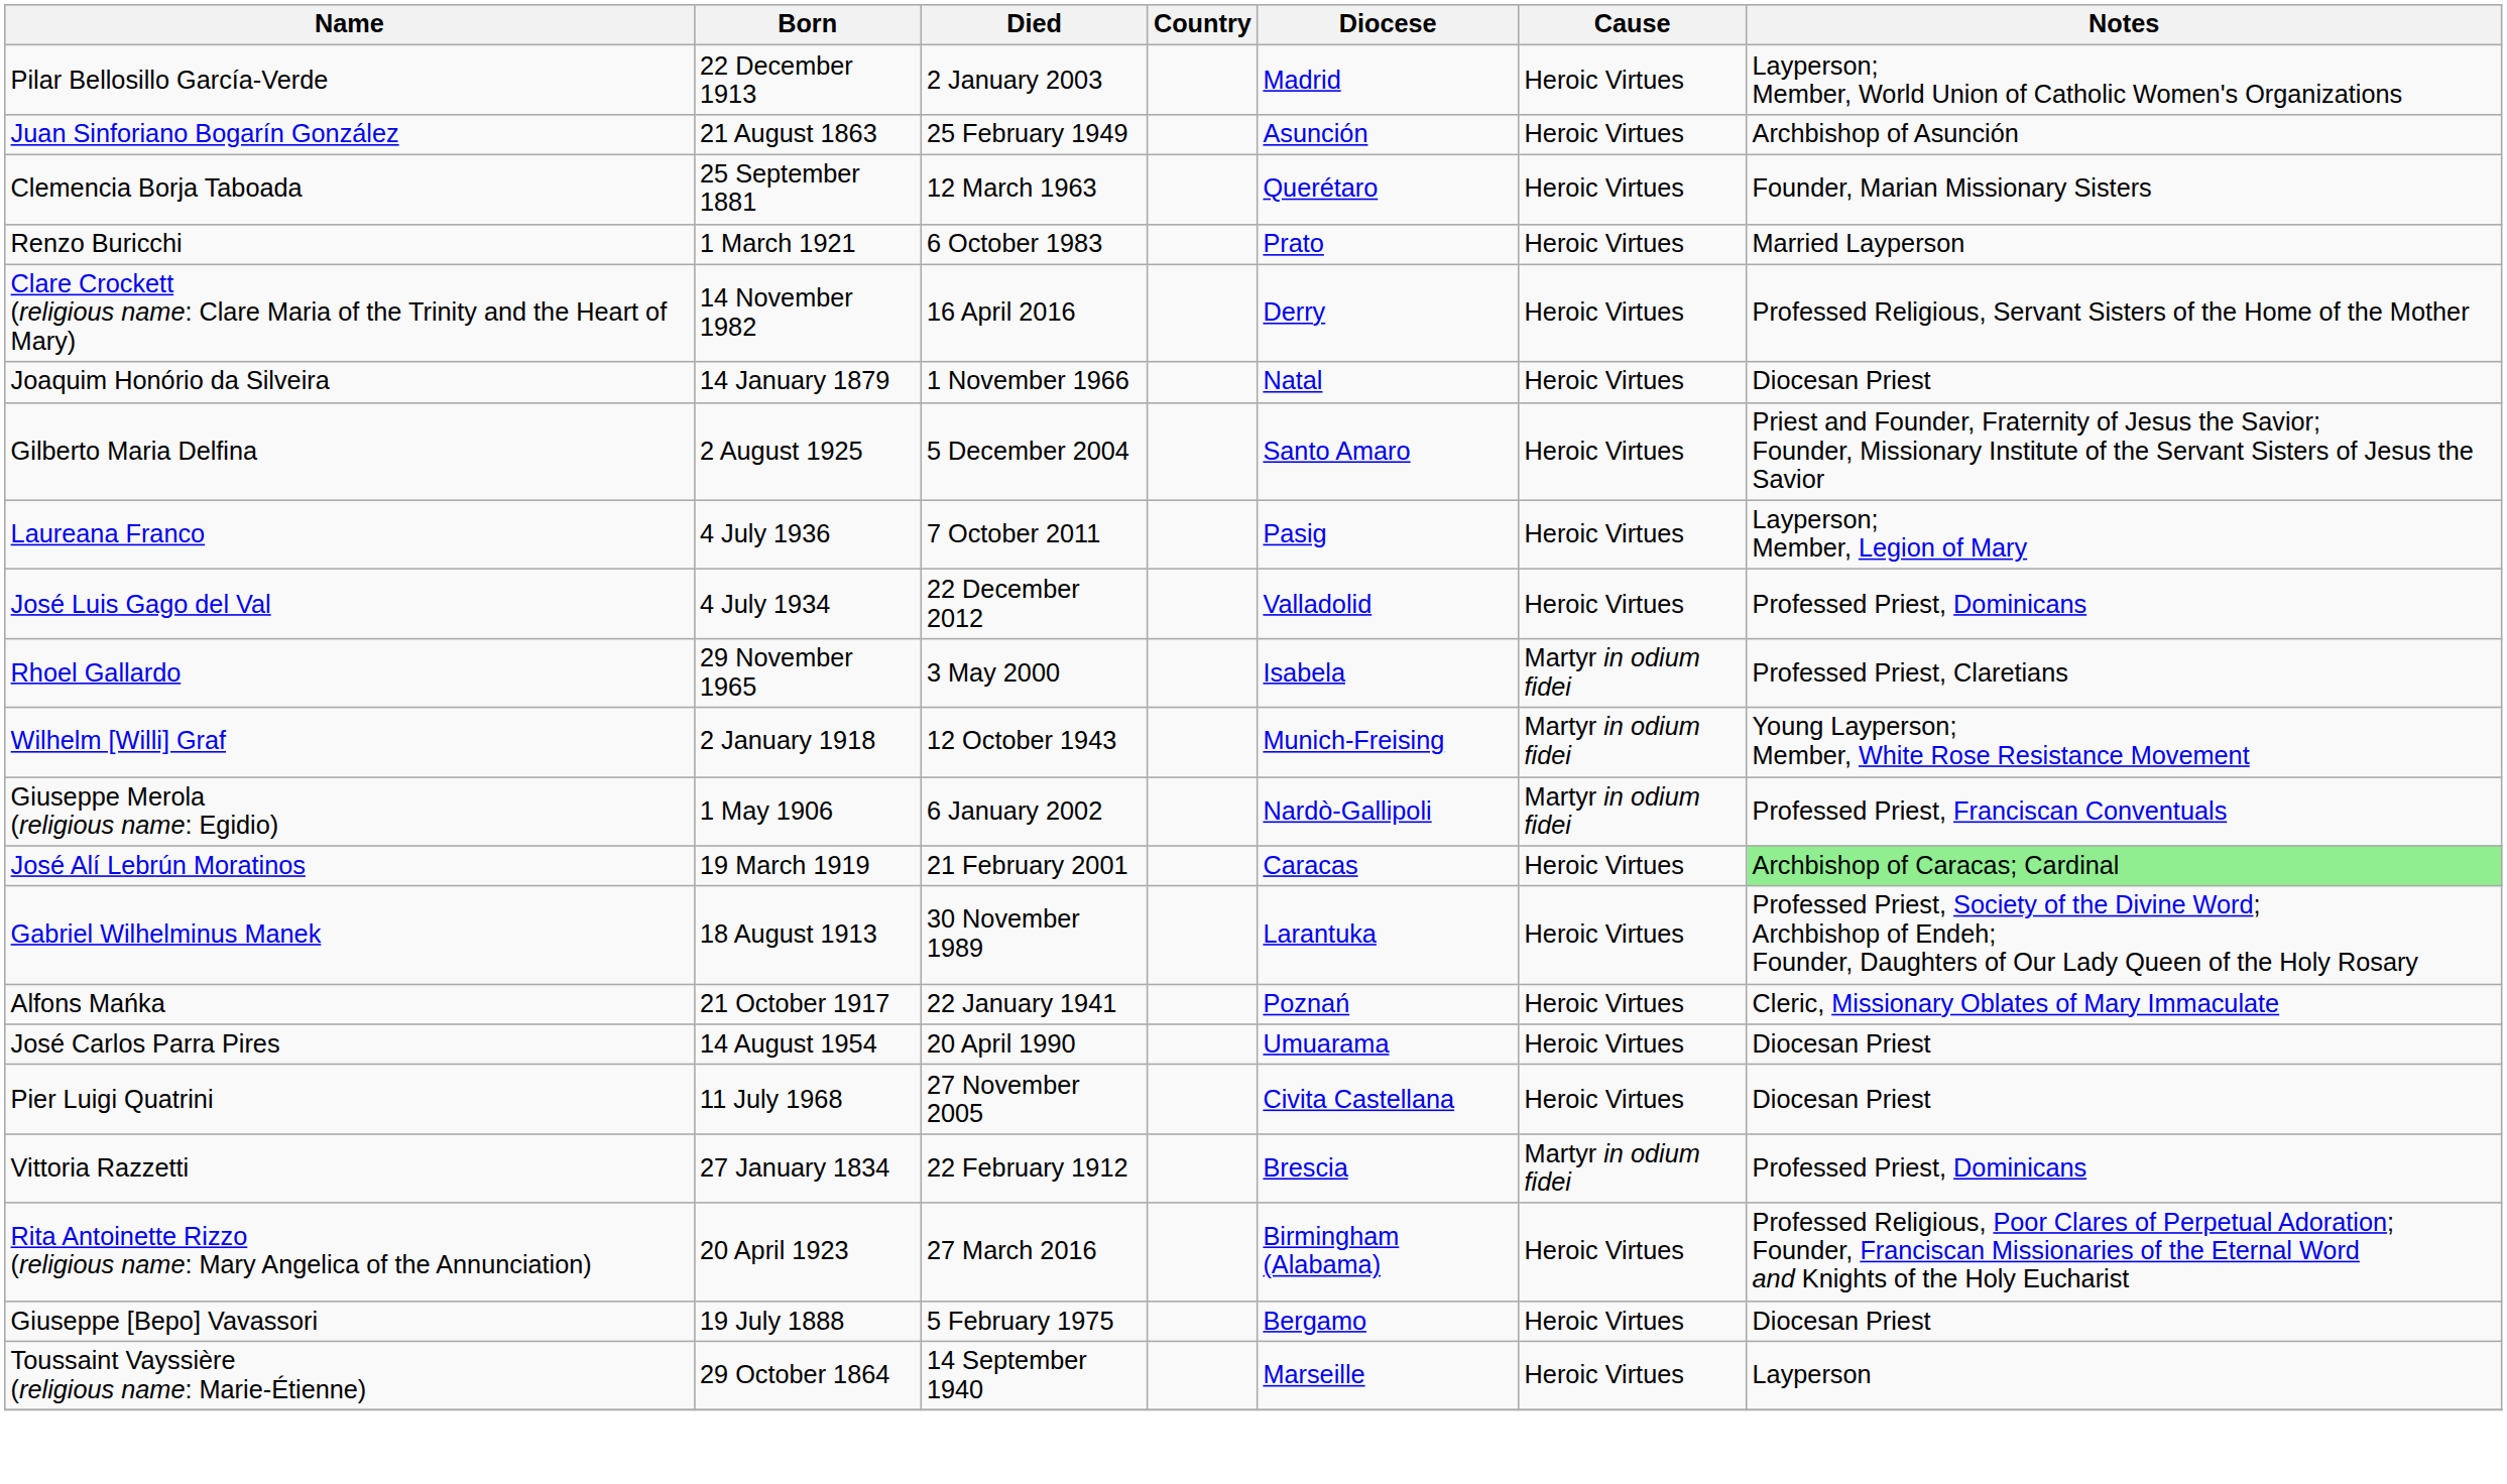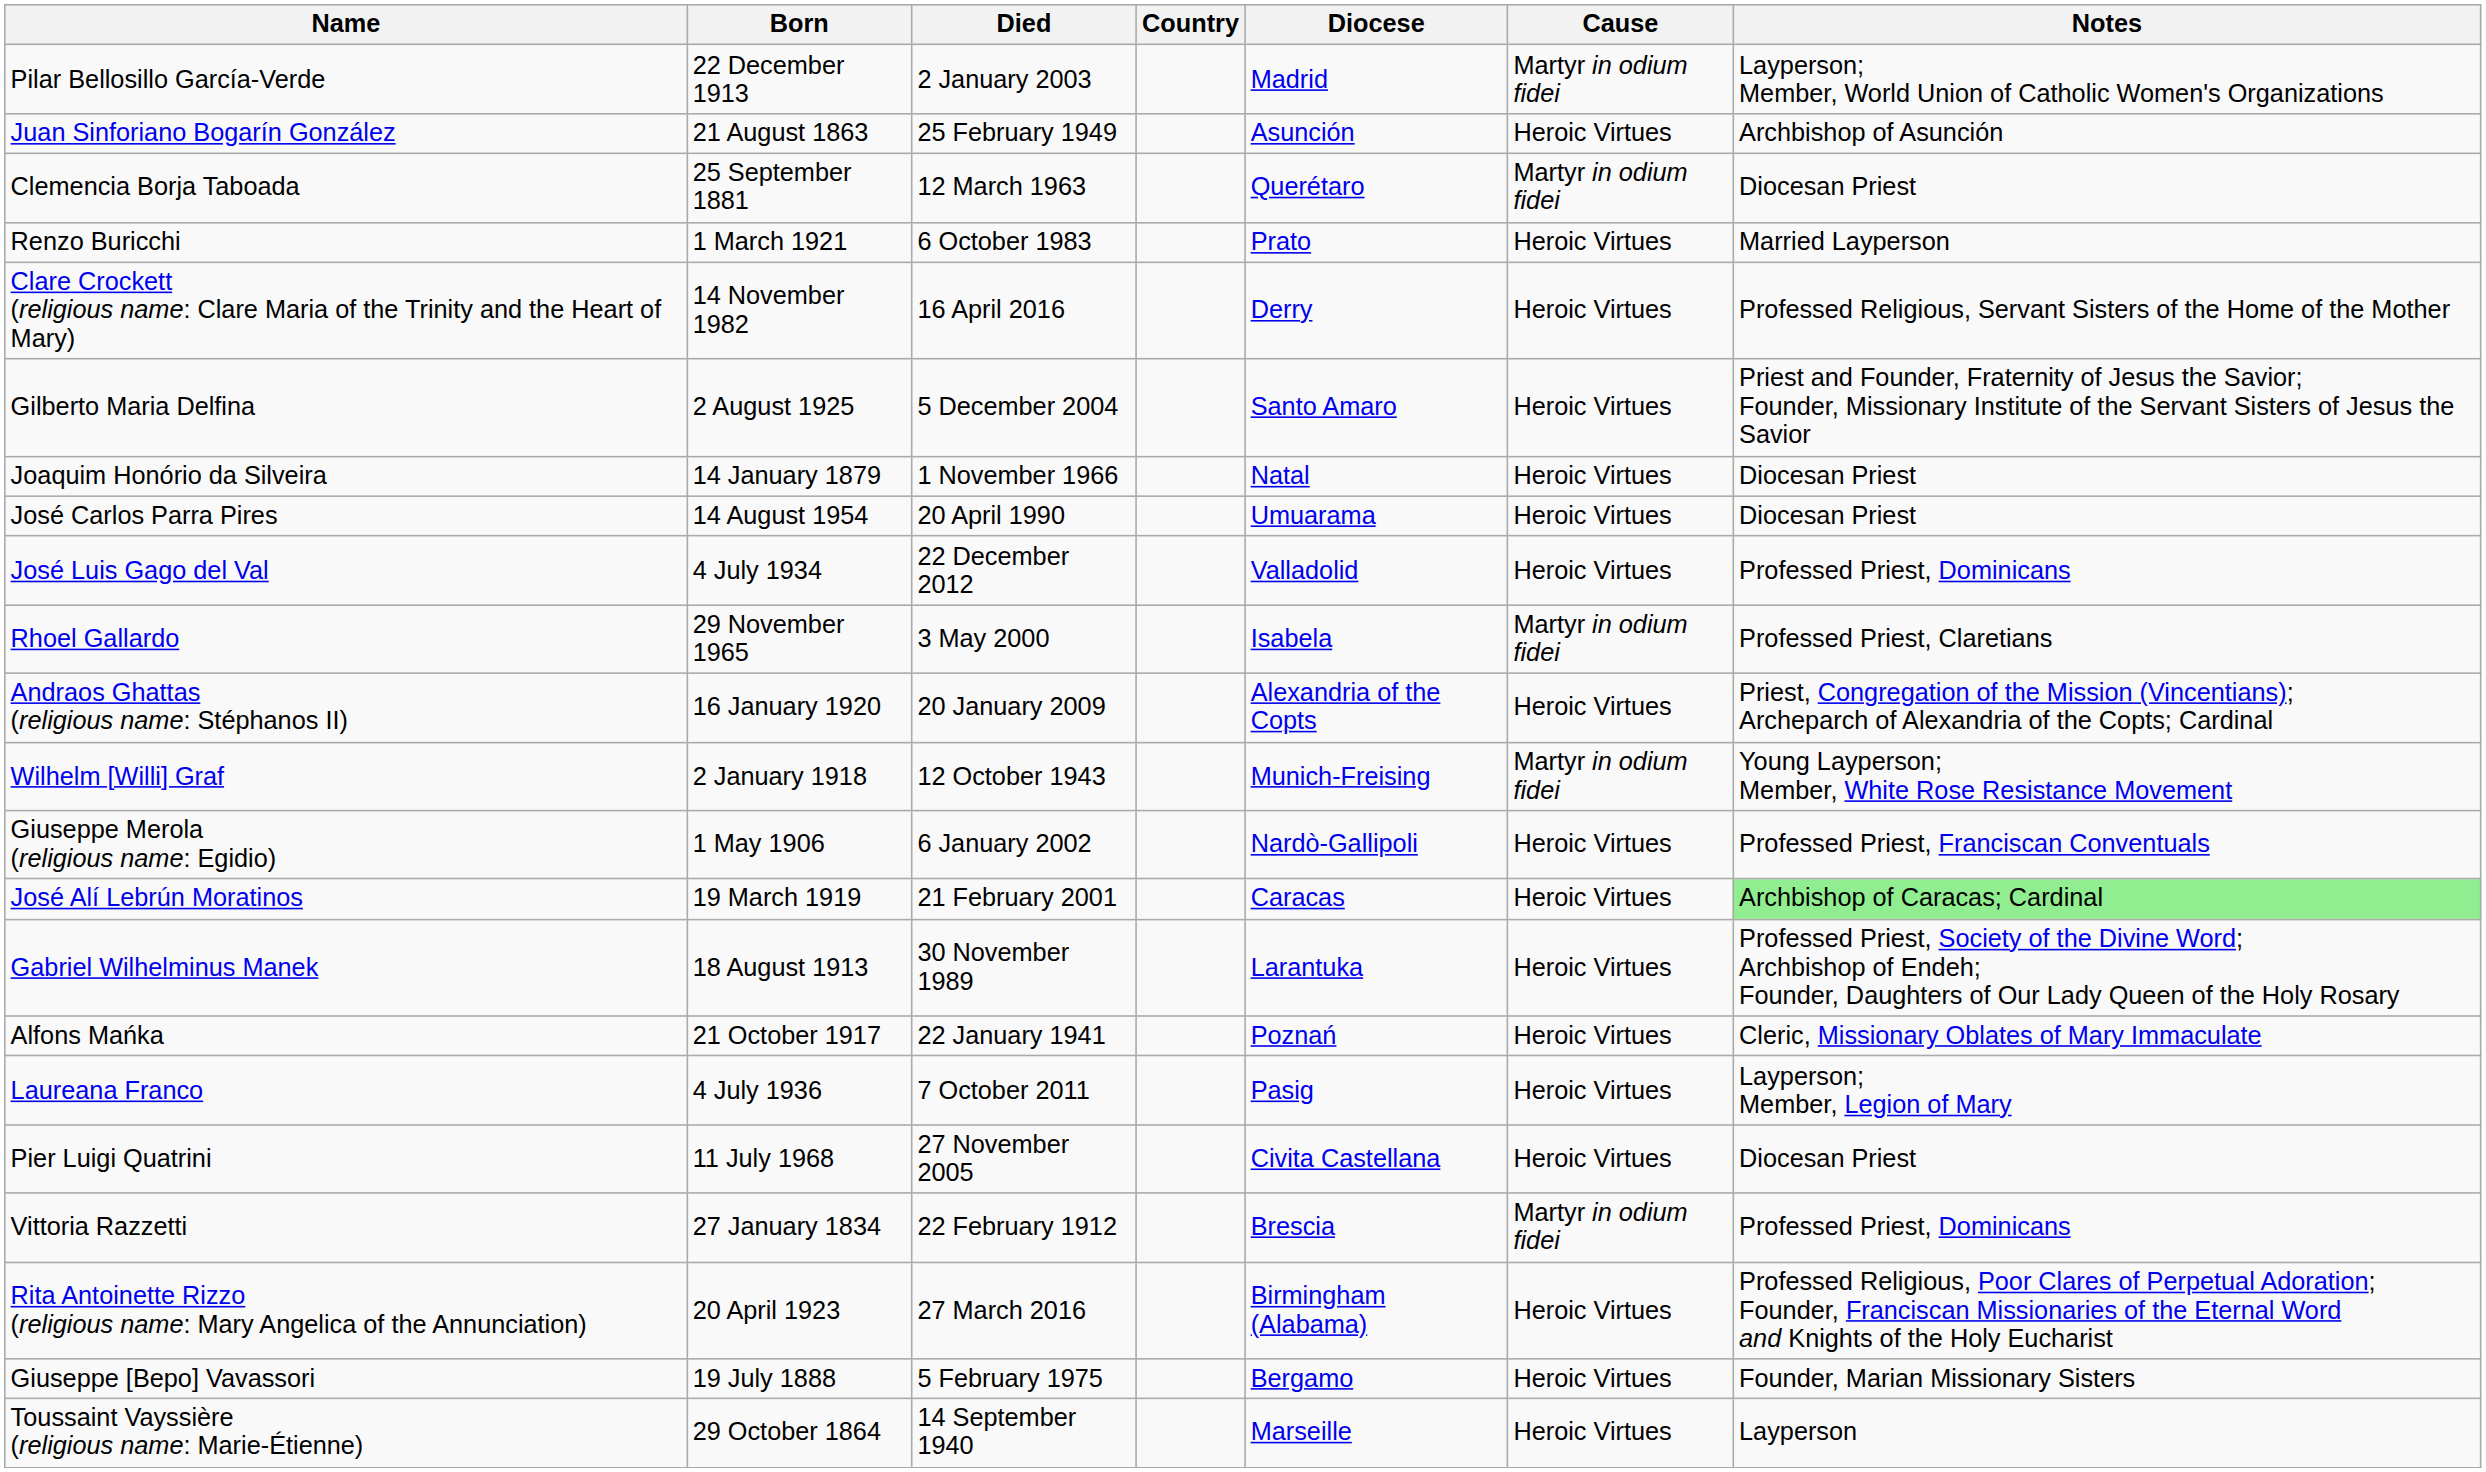Pilar Bellosillo García-Verde | Cause: Heroic Virtues -> Martyr in odium fidei
Clemencia Borja Taboada | Cause: Heroic Virtues -> Martyr in odium fidei
Clemencia Borja Taboada | Notes: Founder, Marian Missionary Sisters -> Diocesan Priest
rows swapped: Joaquim Honório da Silveira <-> Gilberto Maria Delfina
rows swapped: Laureana Franco <-> José Carlos Parra Pires
+ row: Andraos Ghattas (religious name: Stéphanos II) | 16 January 1920 | 20 January 2009 | Alexandria of the Copts | Heroic Virtues | Priest, Congregation of the Mission (Vincentians); Archeparch of Alexandria of the Copts; Cardinal
Giuseppe Merola (religious name: Egidio) | Cause: Martyr in odium fidei -> Heroic Virtues
Giuseppe [Bepo] Vavassori | Notes: Diocesan Priest -> Founder, Marian Missionary Sisters
